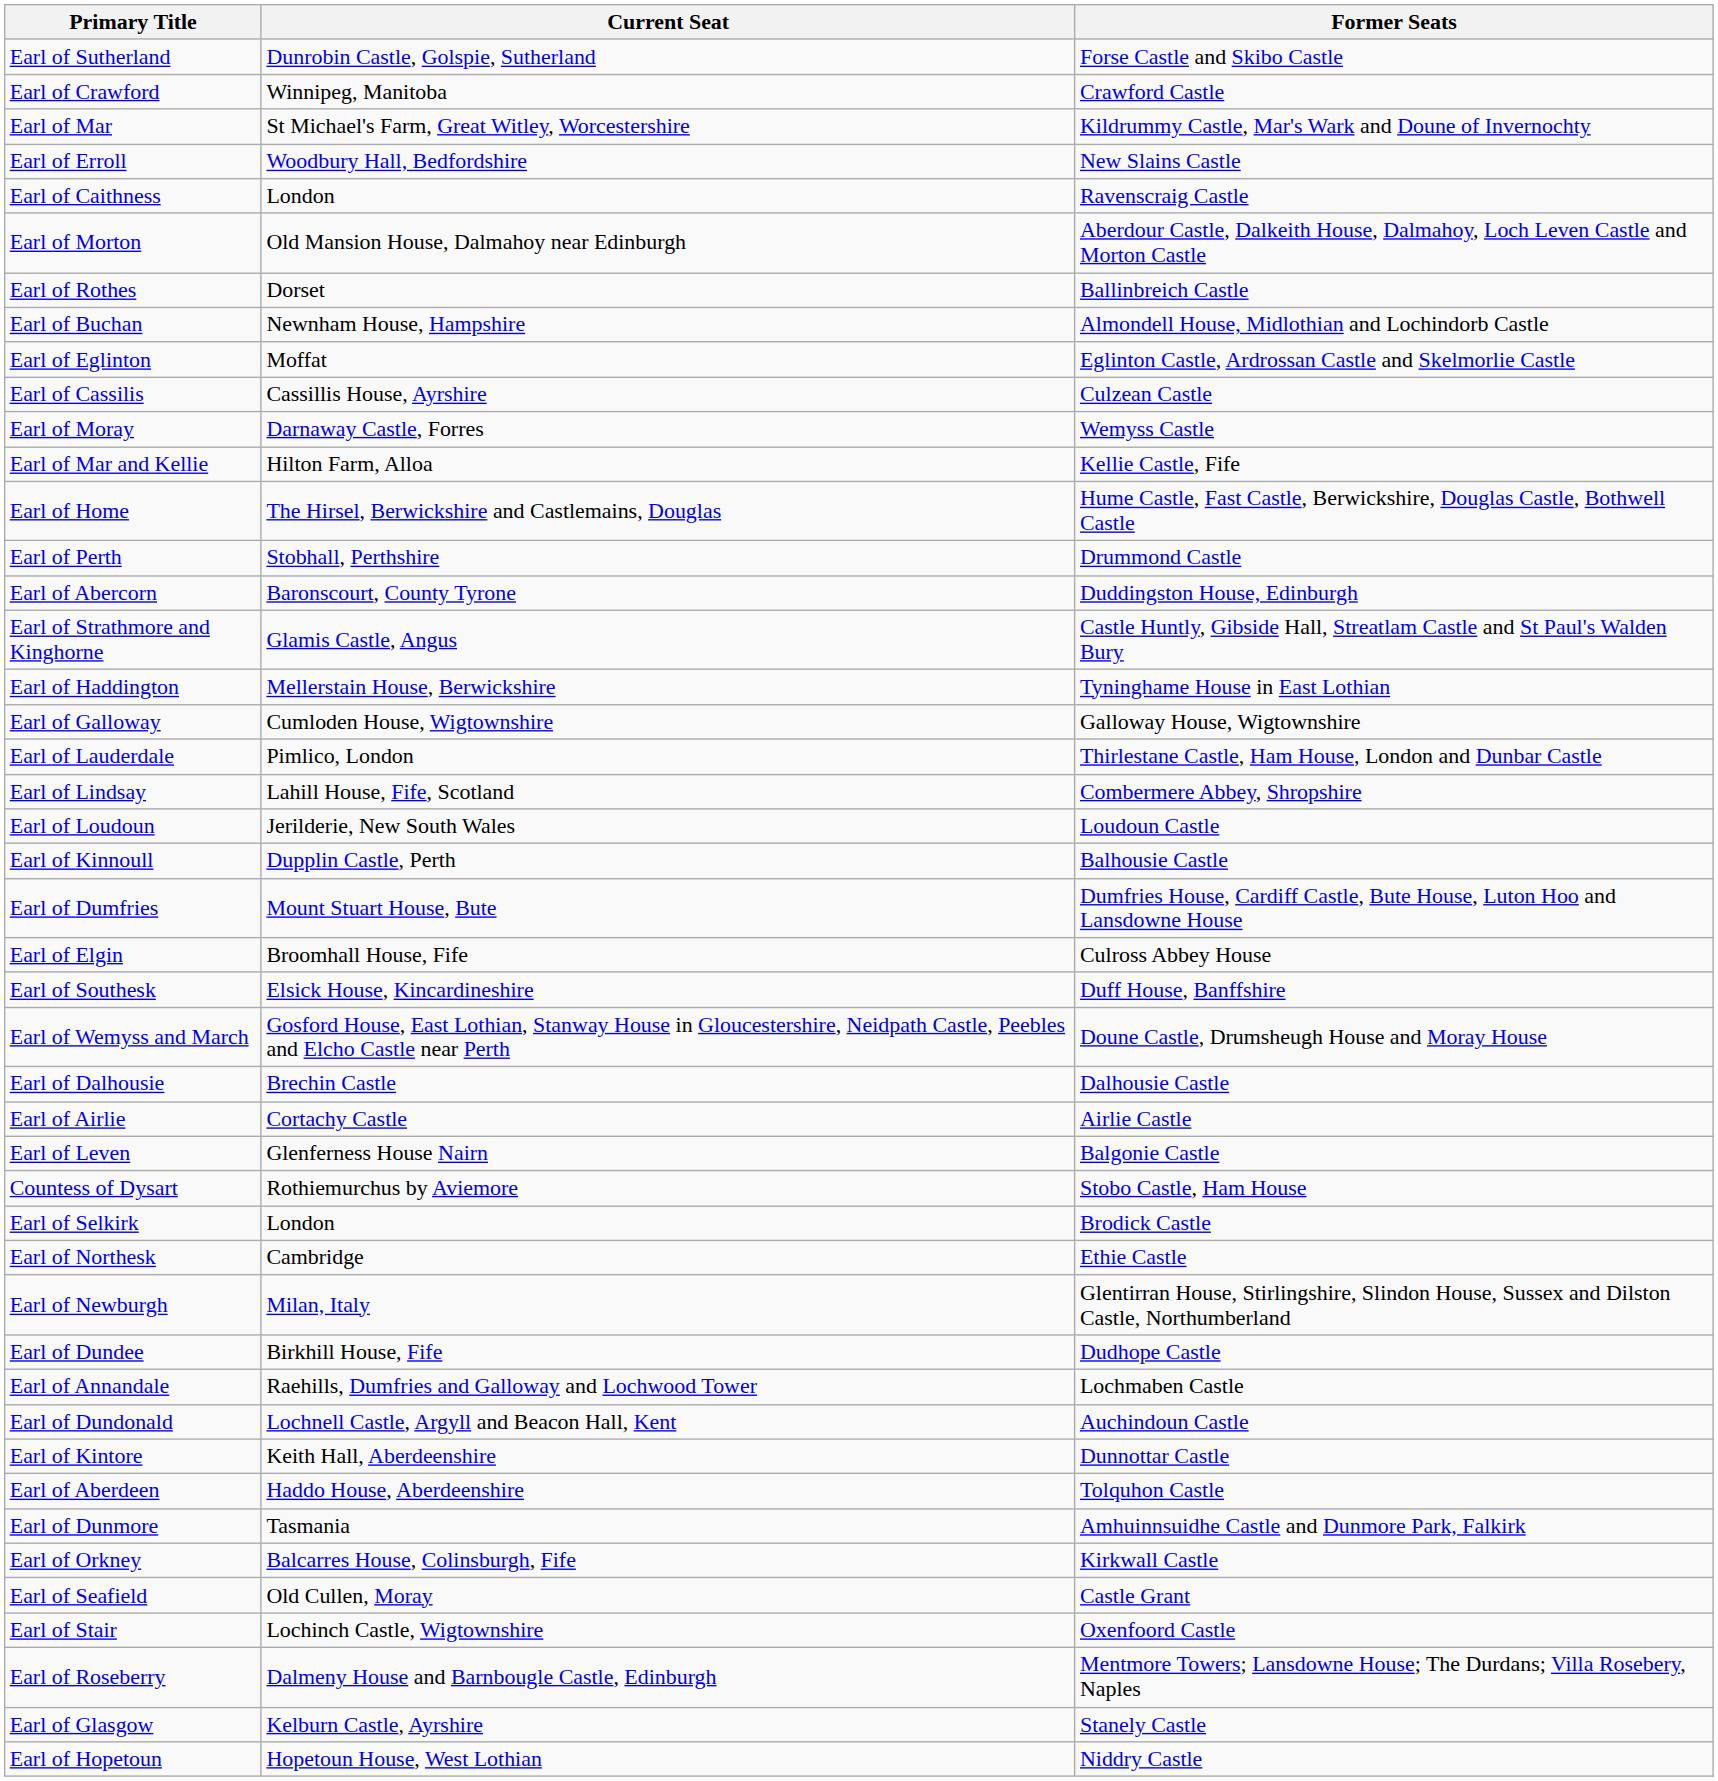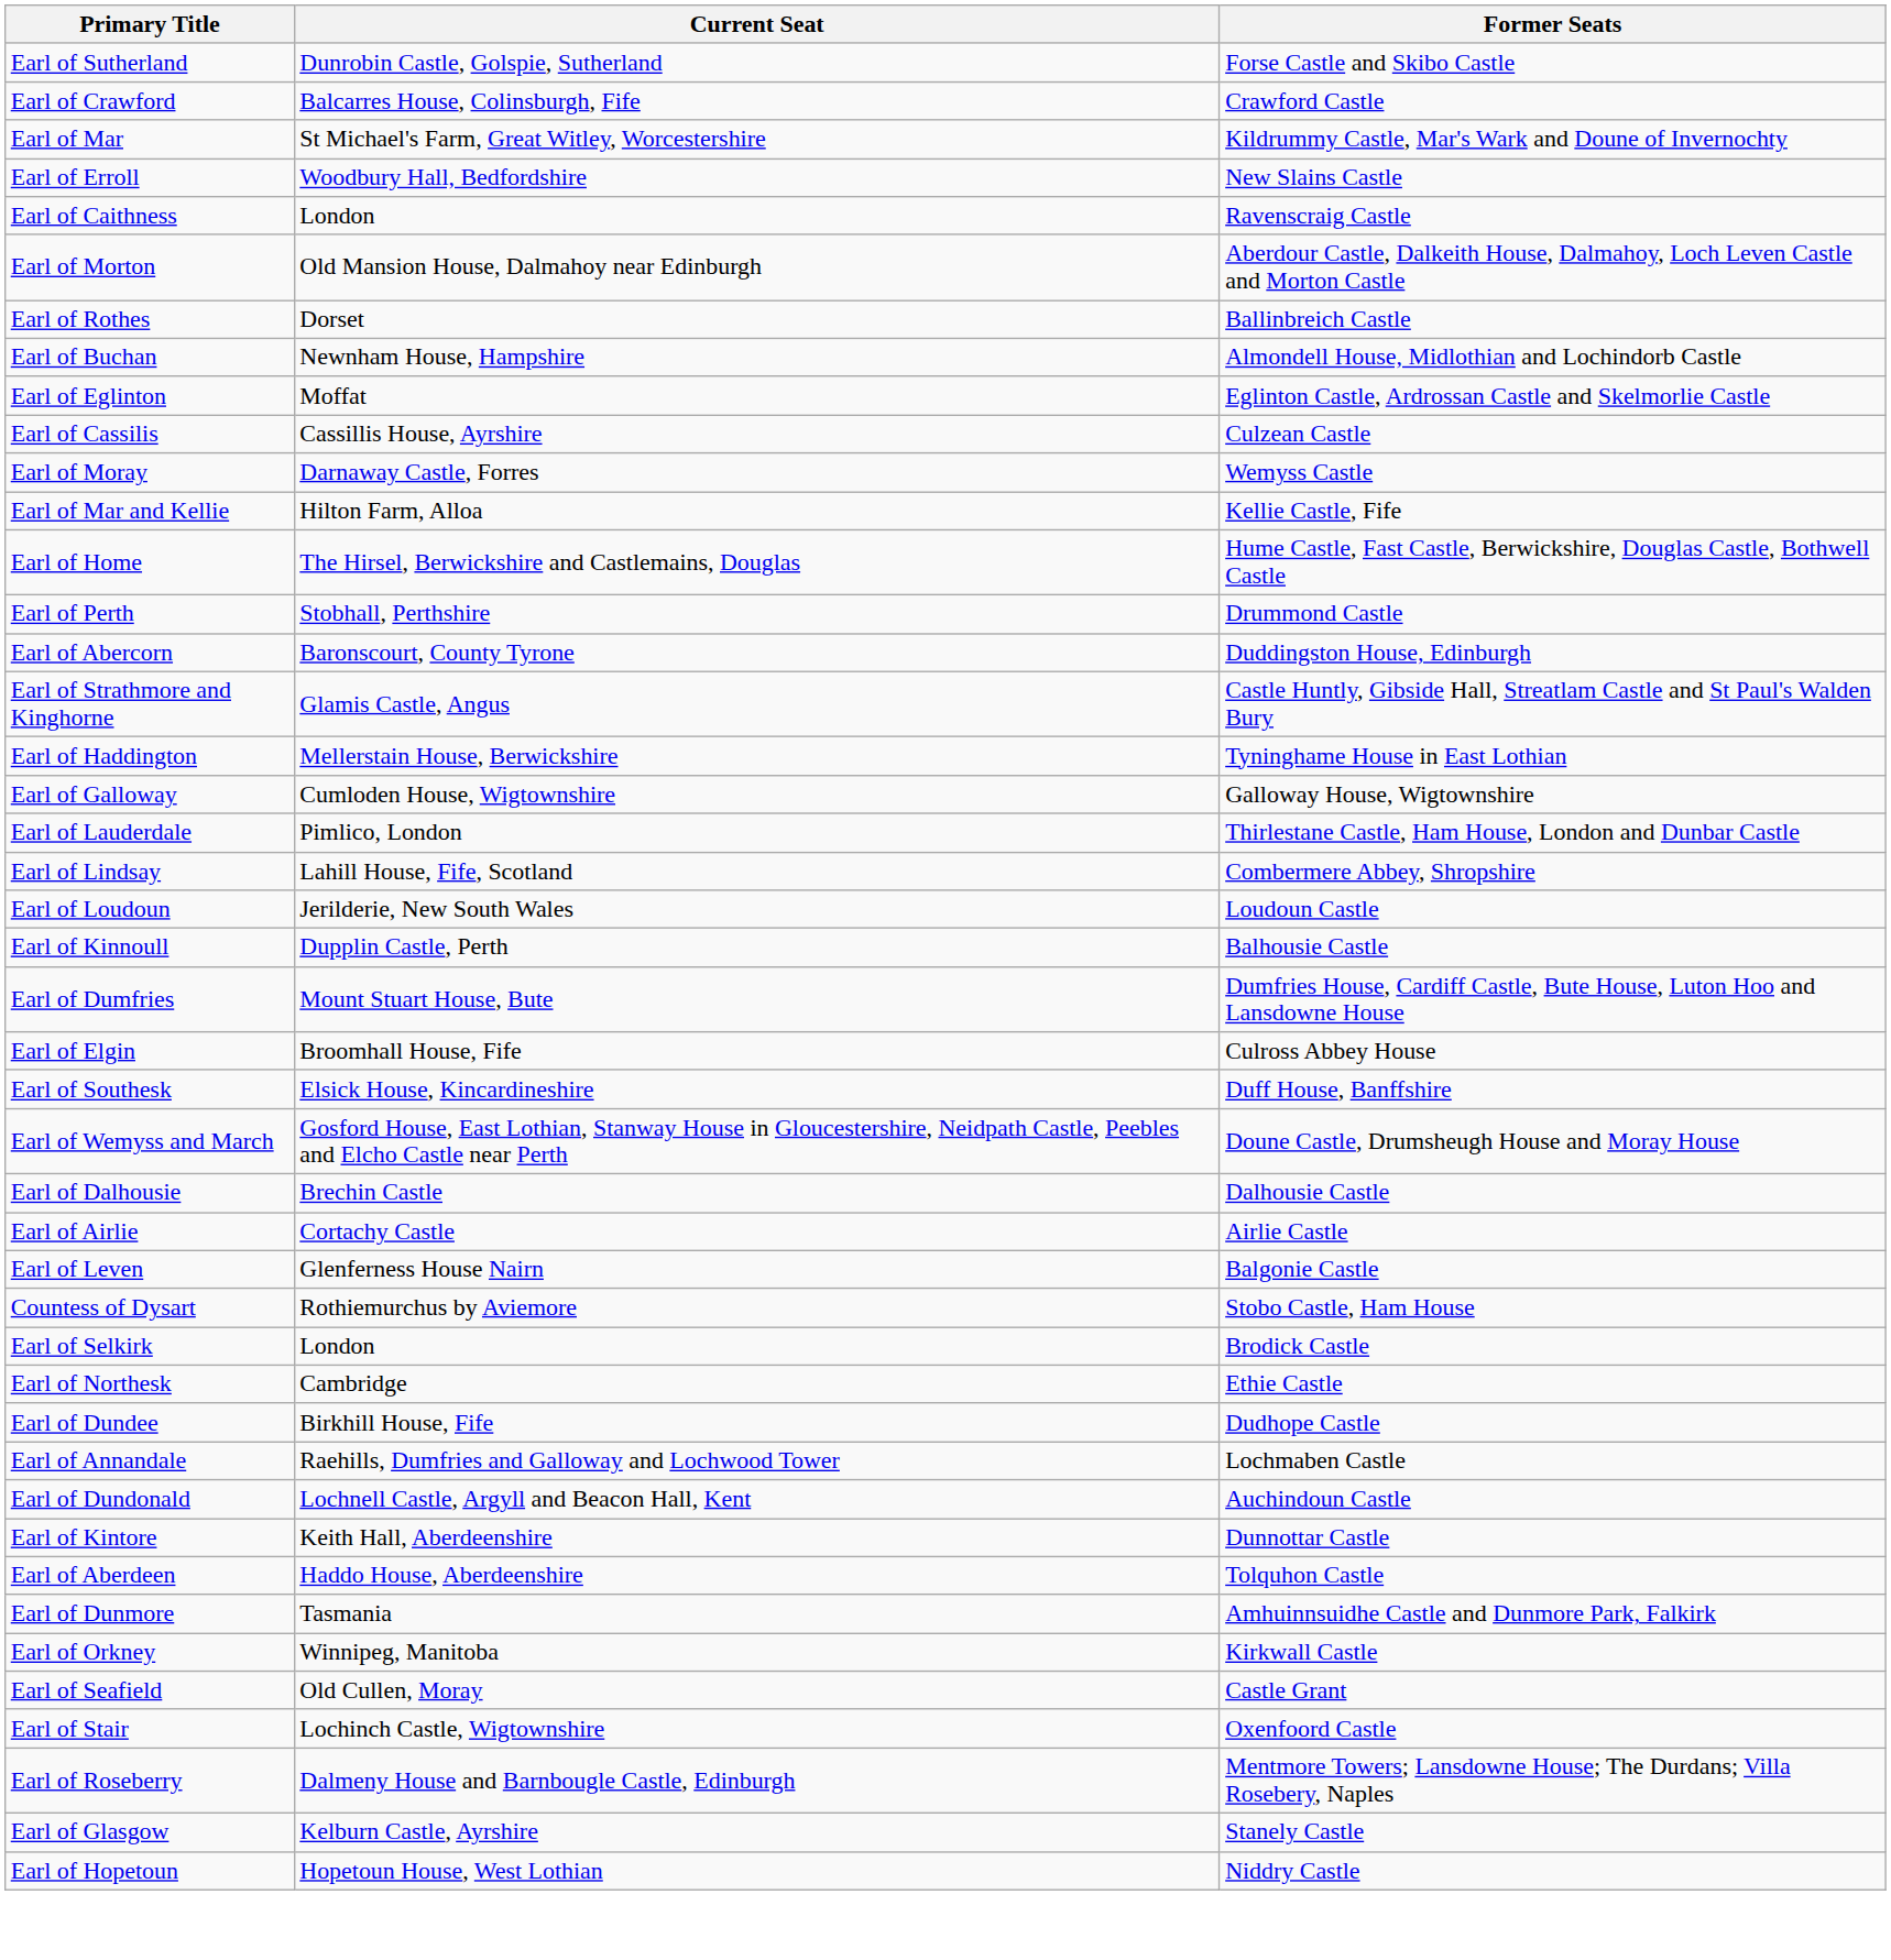Earl of Crawford | Current Seat: Winnipeg, Manitoba -> Balcarres House, Colinsburgh, Fife
- row: Earl of Newburgh | Milan, Italy | Glentirran House, Stirlingshire, Slindon House, Sussex and Dilston Castle, Northumberland
Earl of Orkney | Current Seat: Balcarres House, Colinsburgh, Fife -> Winnipeg, Manitoba
